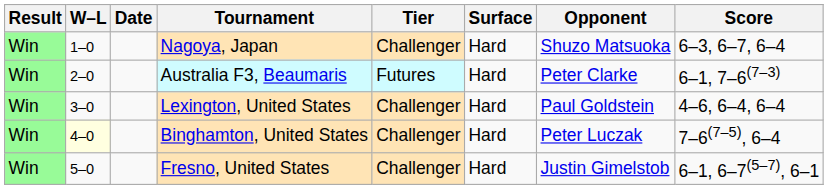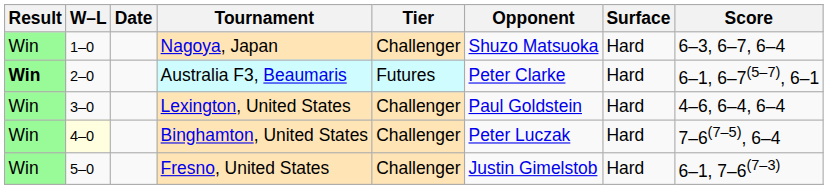columns swapped: Surface <-> Opponent
Australia F3, Beaumaris | Result: normal -> bold
Australia F3, Beaumaris | Score: 6–1, 7–6(7–3) -> 6–1, 6–7(5–7), 6–1
Fresno, United States | Score: 6–1, 6–7(5–7), 6–1 -> 6–1, 7–6(7–3)
